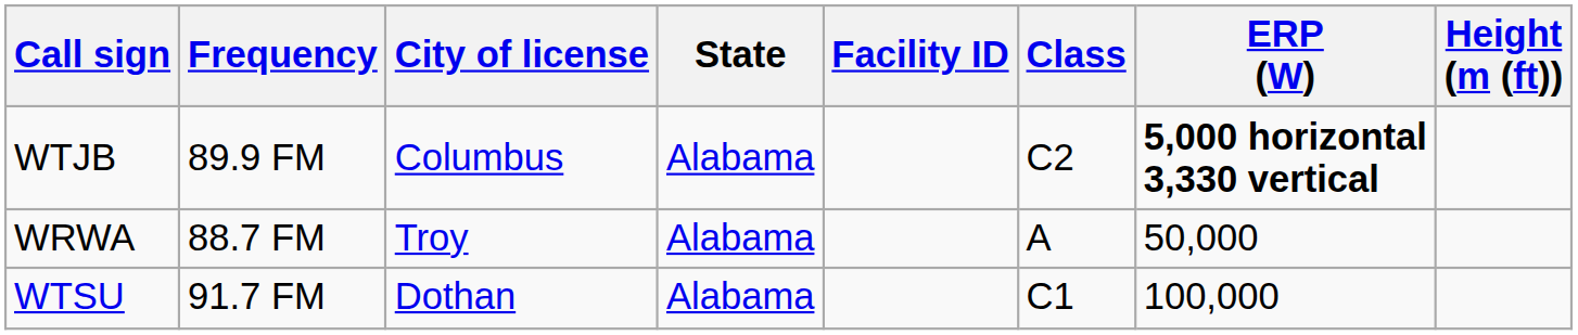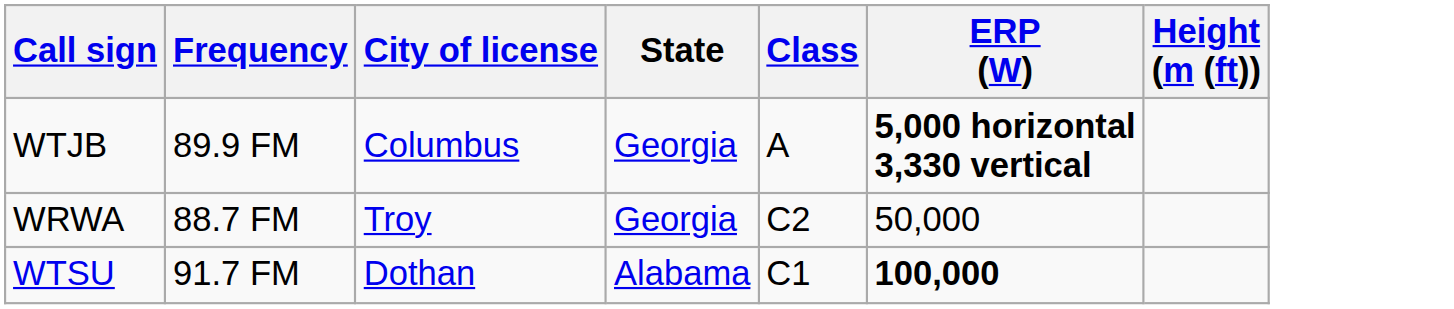- column: Facility ID
WTJB | State: Alabama -> Georgia
WTJB | Class: C2 -> A
WRWA | State: Alabama -> Georgia
WRWA | Class: A -> C2
WTSU | ERP (W): normal -> bold
